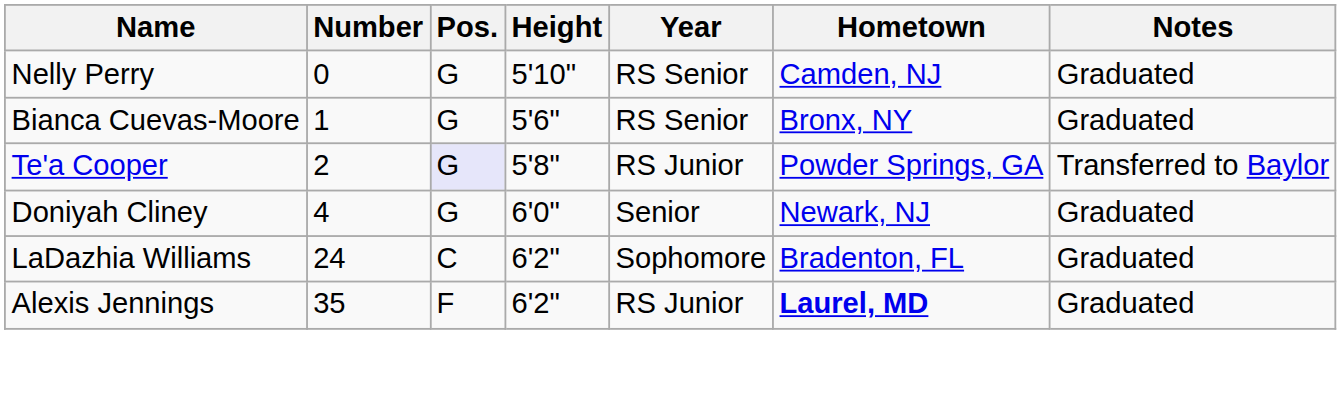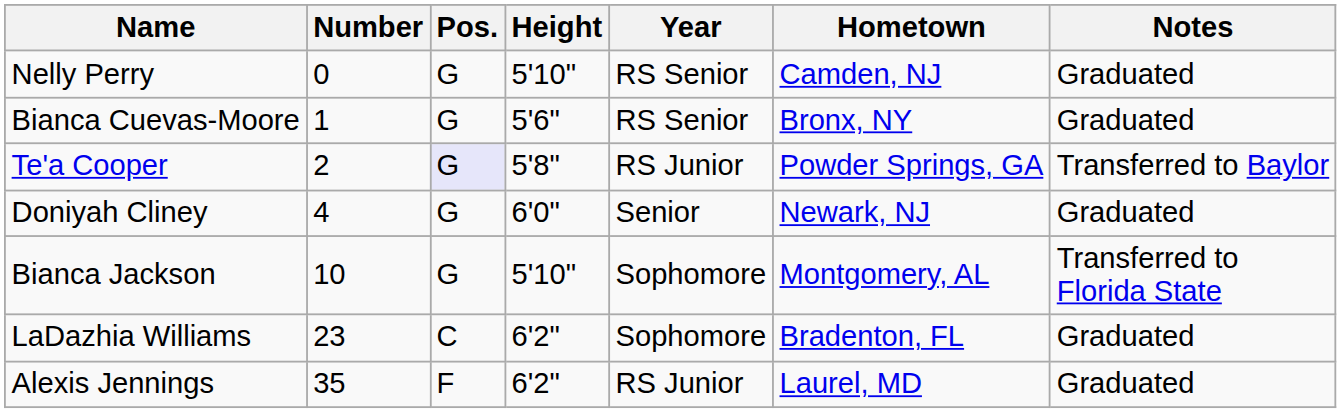+ row: Bianca Jackson | 10 | G | 5'10" | Sophomore | Montgomery, AL | Transferred to Florida State
LaDazhia Williams | Number: 24 -> 23
Alexis Jennings | Hometown: bold -> normal
